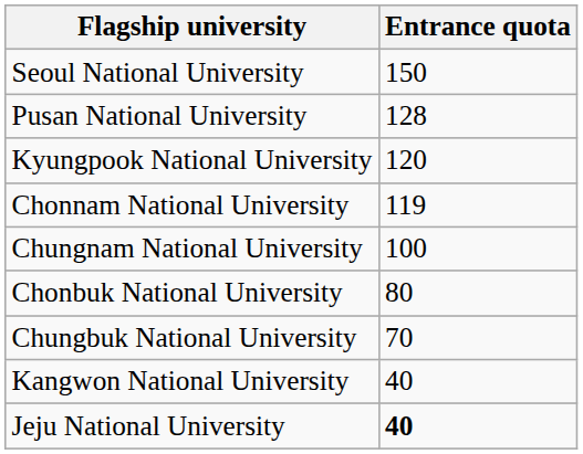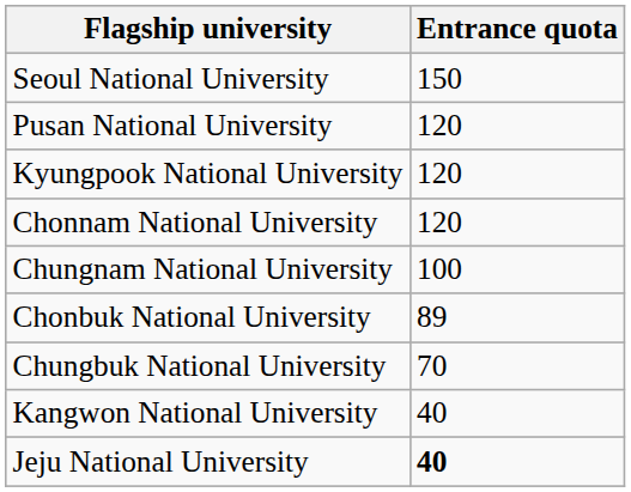Pusan National University | Entrance quota: 128 -> 120
Chonnam National University | Entrance quota: 119 -> 120
Chonbuk National University | Entrance quota: 80 -> 89
